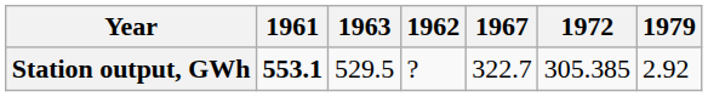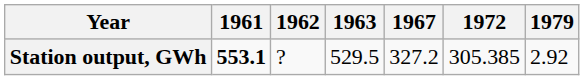columns swapped: 1962 <-> 1963
Station output, GWh | 1967: 322.7 -> 327.2
